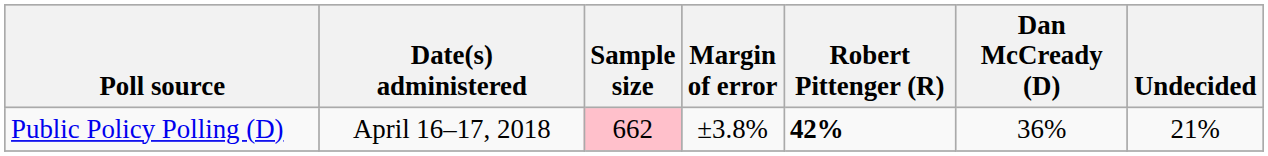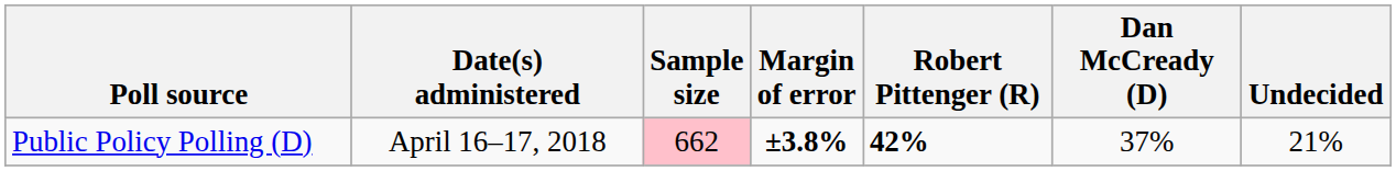Public Policy Polling (D) | Margin of error: normal -> bold
Public Policy Polling (D) | Dan McCready (D): 36% -> 37%
